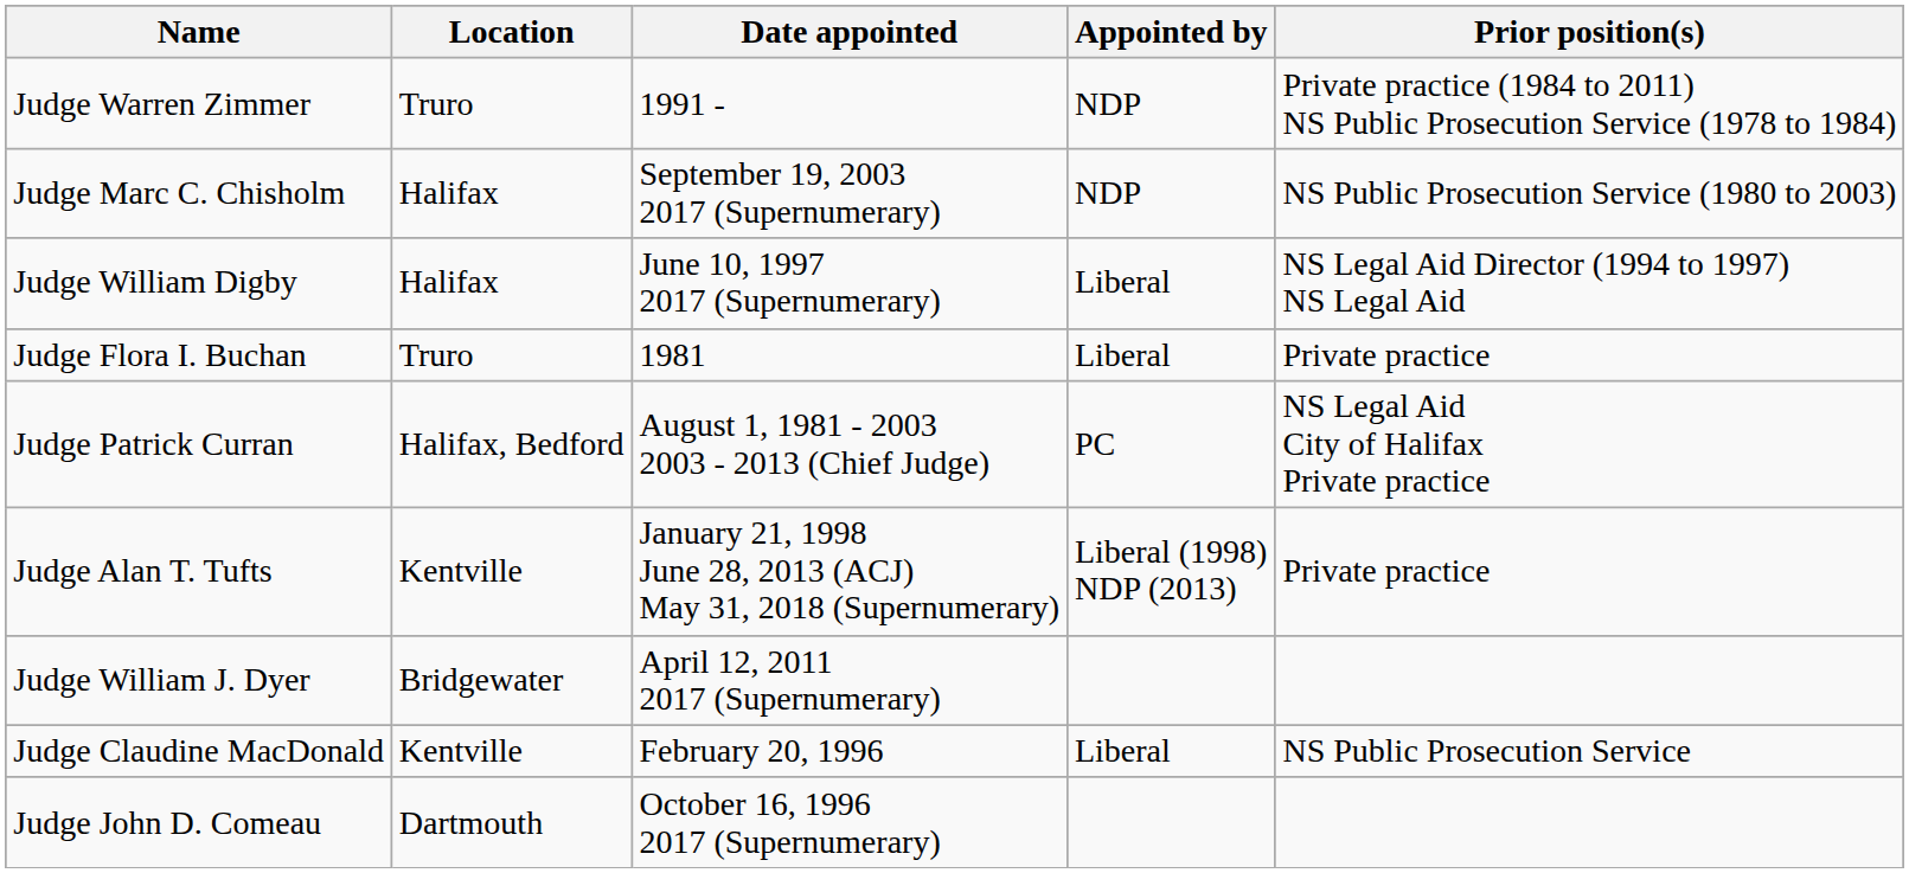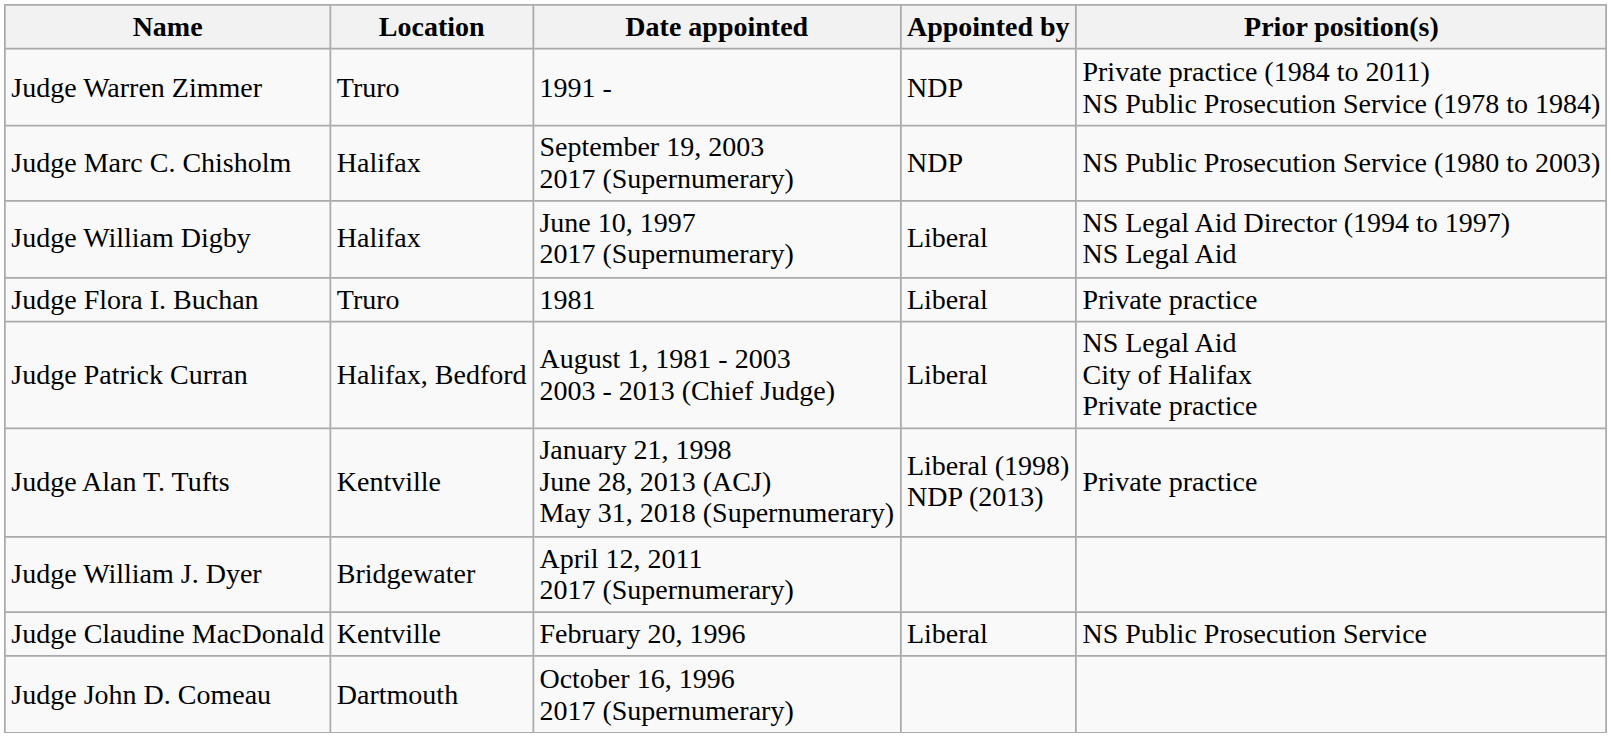Judge Patrick Curran | Appointed by: PC -> Liberal
